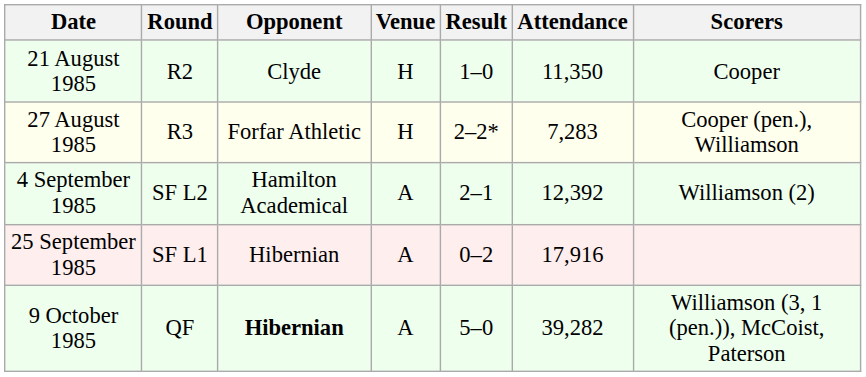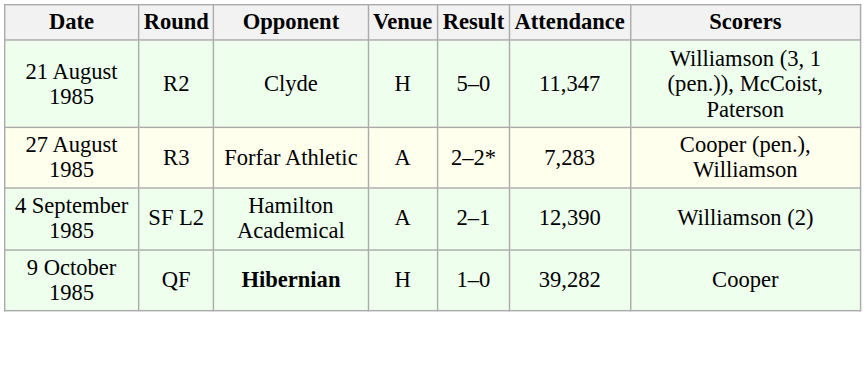21 August 1985 | Result: 1–0 -> 5–0
21 August 1985 | Attendance: 11,350 -> 11,347
21 August 1985 | Scorers: Cooper -> Williamson (3, 1 (pen.)), McCoist, Paterson
27 August 1985 | Venue: H -> A
4 September 1985 | Attendance: 12,392 -> 12,390
- row: 25 September 1985 | SF L1 | Hibernian | A | 0–2 | 17,916
9 October 1985 | Venue: A -> H
9 October 1985 | Result: 5–0 -> 1–0
9 October 1985 | Scorers: Williamson (3, 1 (pen.)), McCoist, Paterson -> Cooper
